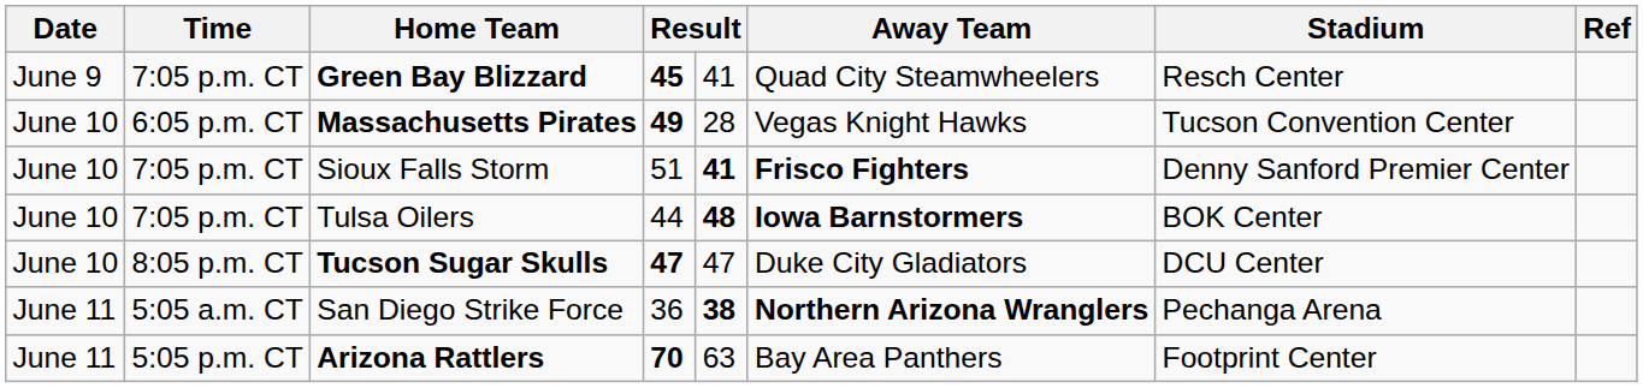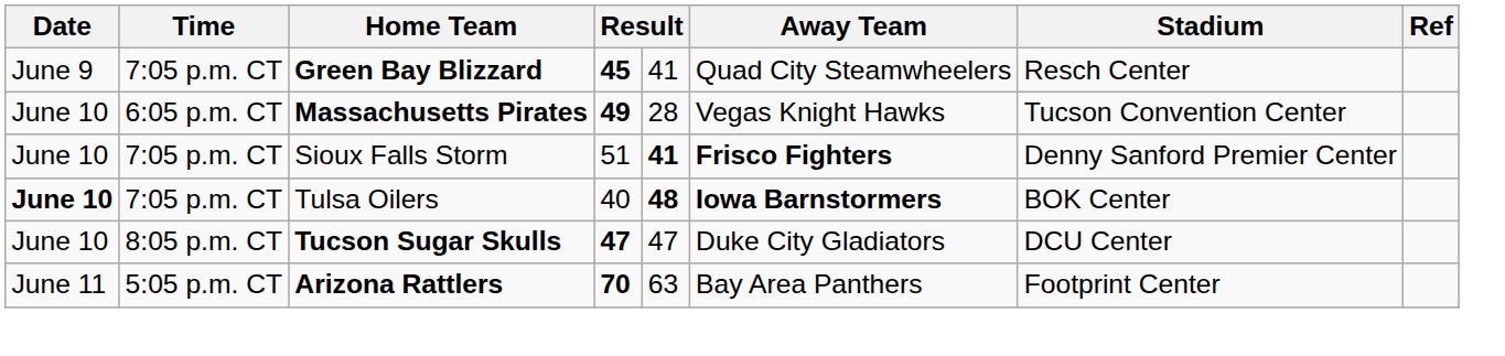Tulsa Oilers | Date: normal -> bold
Tulsa Oilers | column 4: 44 -> 40
- row: June 11 | 5:05 a.m. CT | San Diego Strike Force | 36 | 38 | Northern Arizona Wranglers | Pechanga Arena
